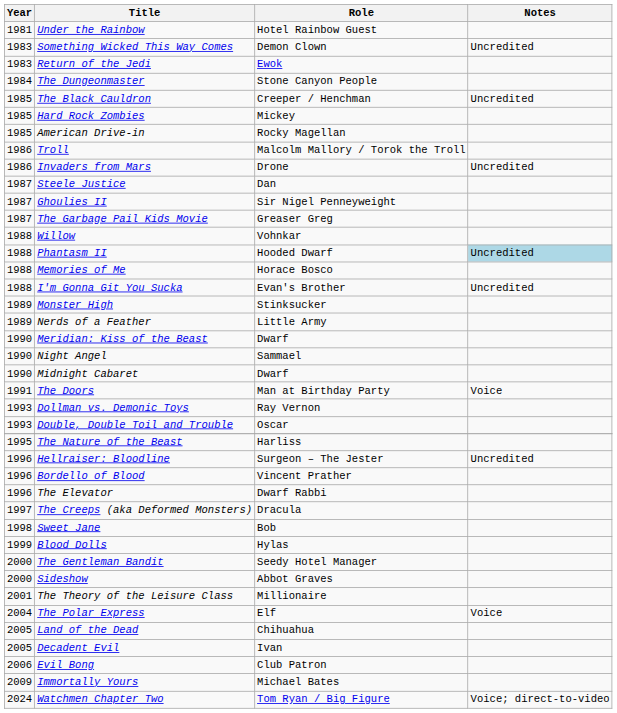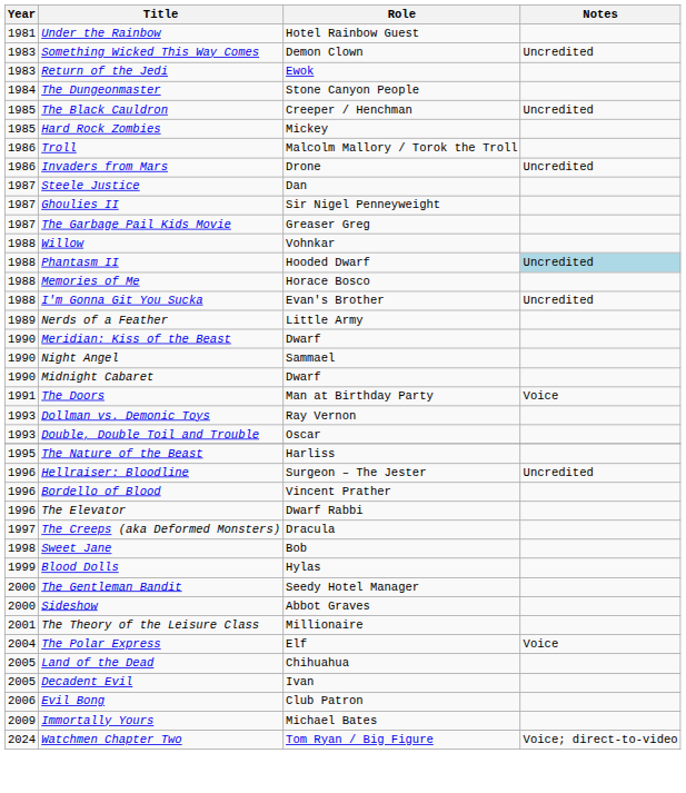- row: 1985 | American Drive-in | Rocky Magellan
- row: 1989 | Monster High | Stinksucker
